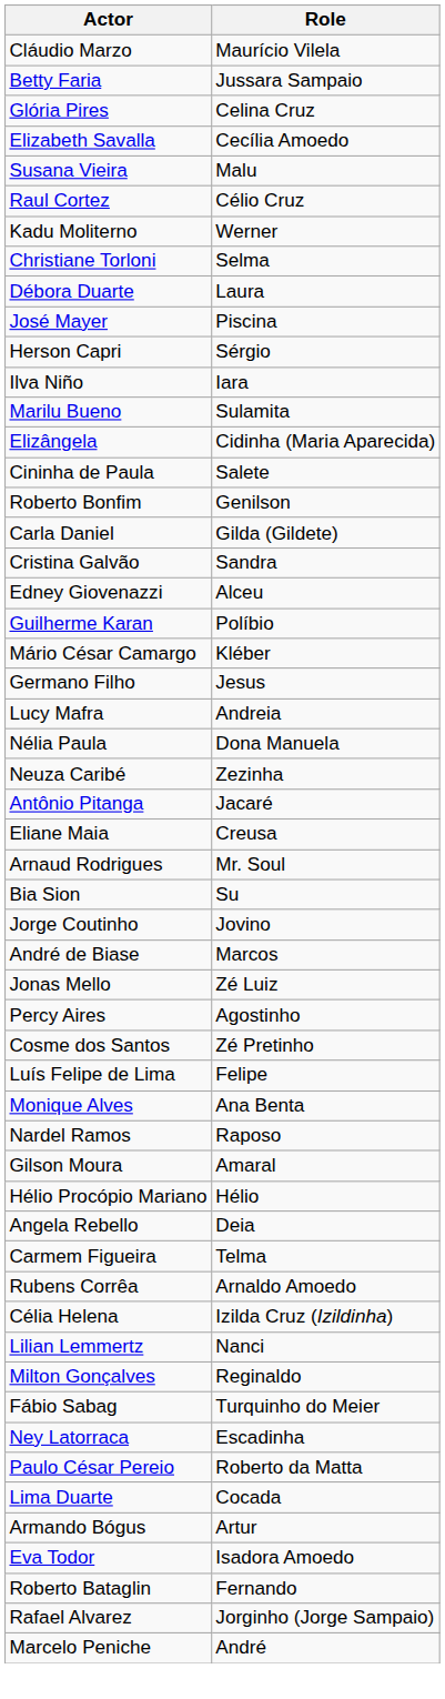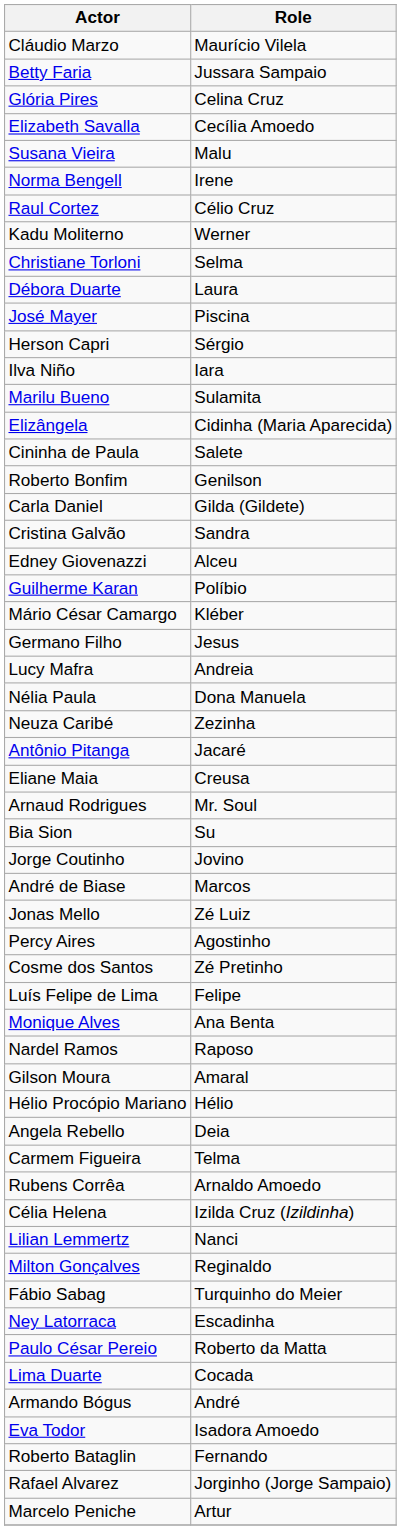+ row: Norma Bengell | Irene
Armando Bógus | Role: Artur -> André
Marcelo Peniche | Role: André -> Artur
